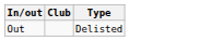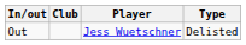+ column: Player | Jess Wuetschner
